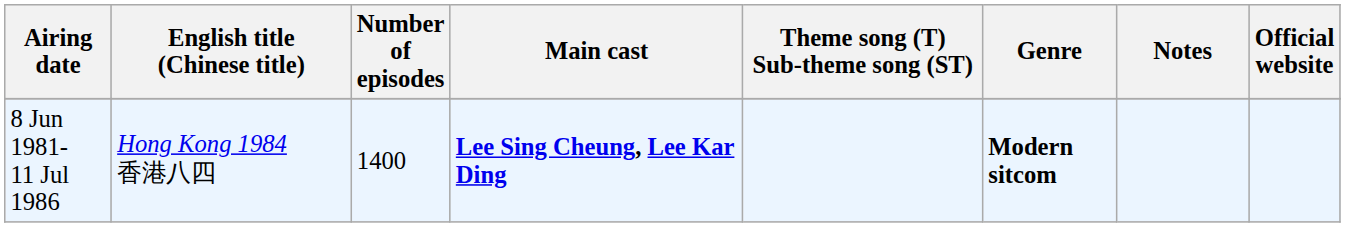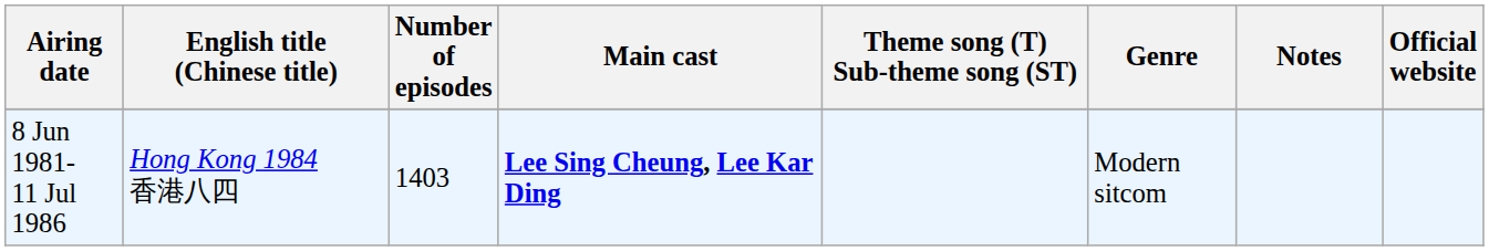8 Jun 1981- 11 Jul 1986 | Number of episodes: 1400 -> 1403
8 Jun 1981- 11 Jul 1986 | Genre: bold -> normal
